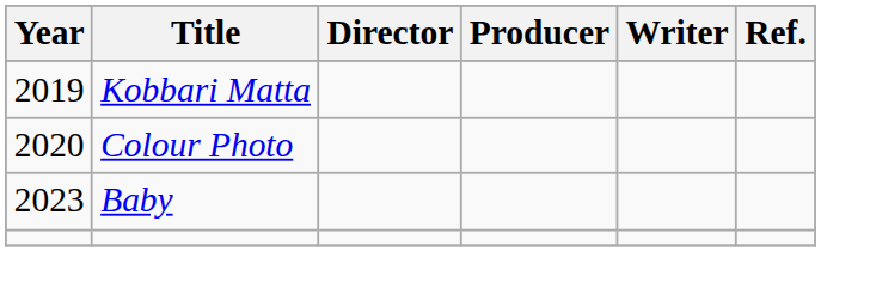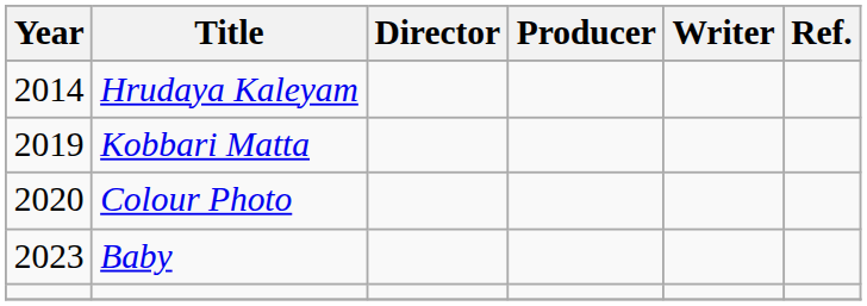+ row: 2014 | Hrudaya Kaleyam
